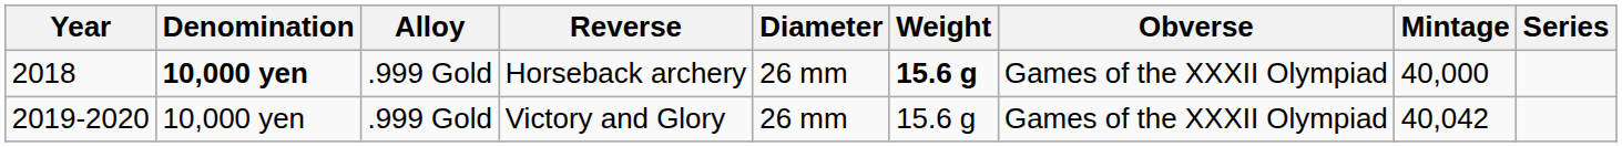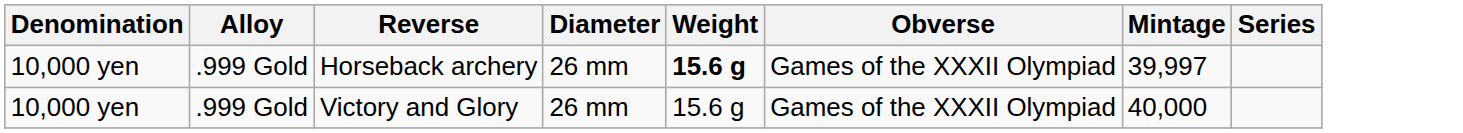- column: Year | 2018 | 2019-2020
Horseback archery | Denomination: bold -> normal
Horseback archery | Mintage: 40,000 -> 39,997
Victory and Glory | Mintage: 40,042 -> 40,000
